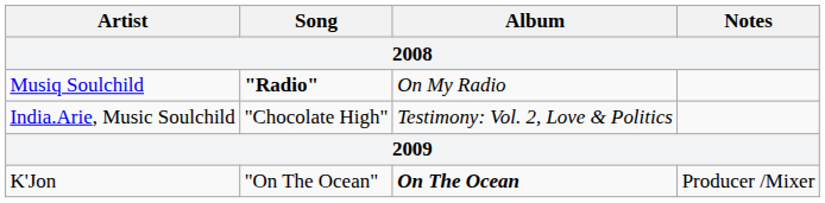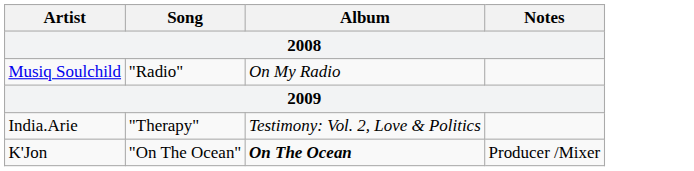Musiq Soulchild | Song: bold -> normal
- row: India.Arie, Music Soulchild | "Chocolate High" | Testimony: Vol. 2, Love & Politics
+ row: India.Arie | "Therapy" | Testimony: Vol. 2, Love & Politics
